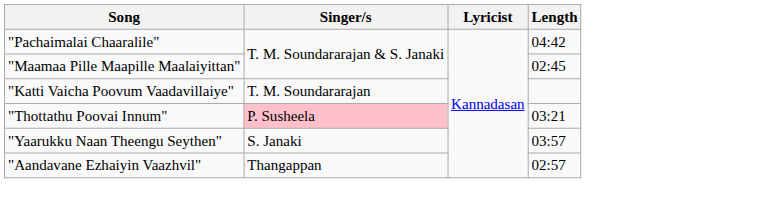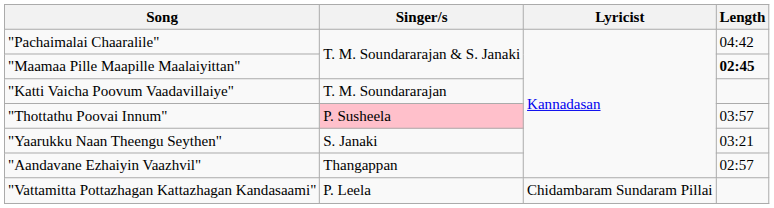"Maamaa Pille Maapille Maalaiyittan" | Length: normal -> bold
"Thottathu Poovai Innum" | Length: 03:21 -> 03:57
"Yaarukku Naan Theengu Seythen" | Length: 03:57 -> 03:21
+ row: "Vattamitta Pottazhagan Kattazhagan Kandasaami" | P. Leela | Chidambaram Sundaram Pillai
